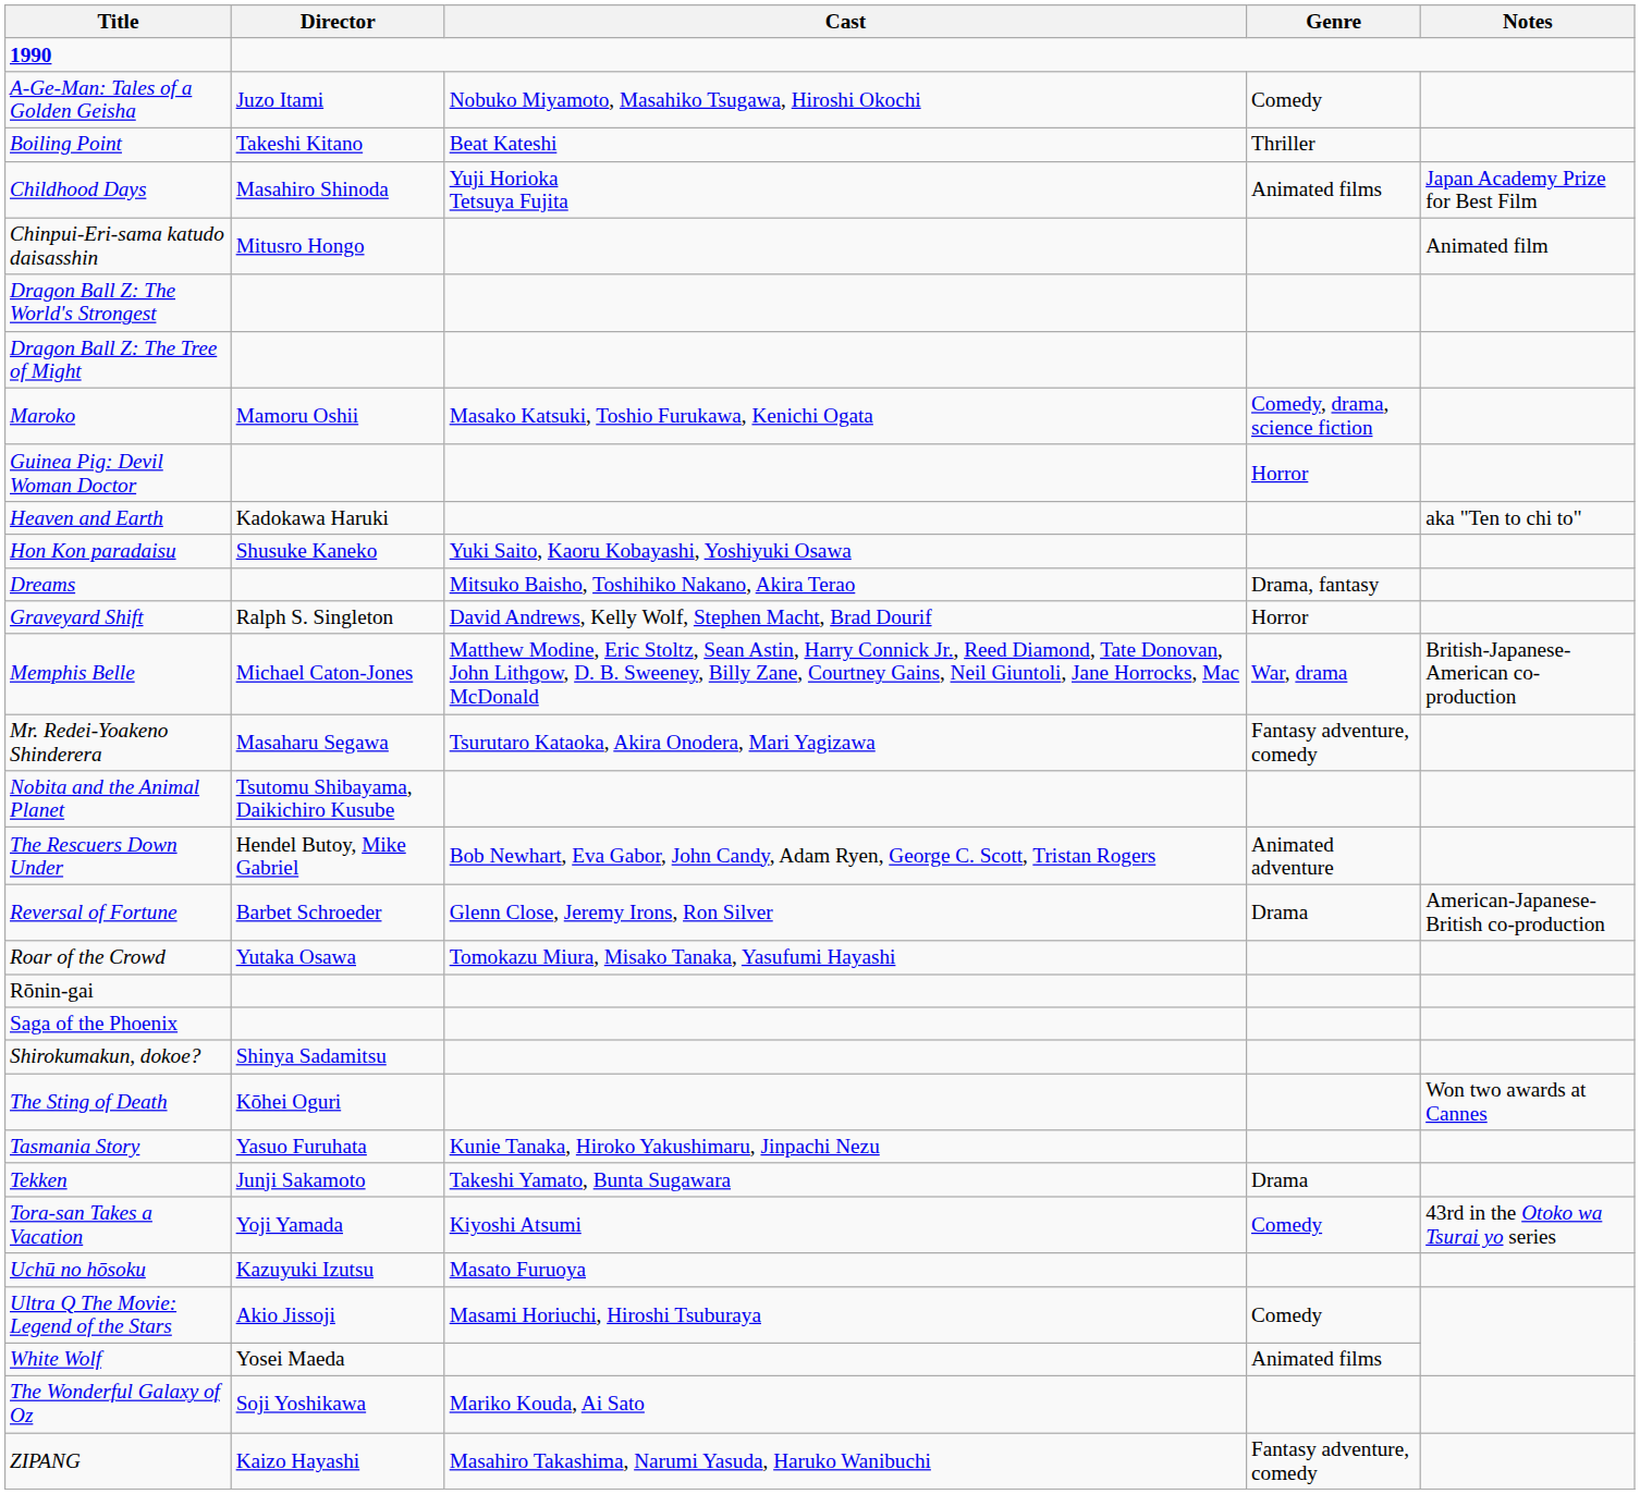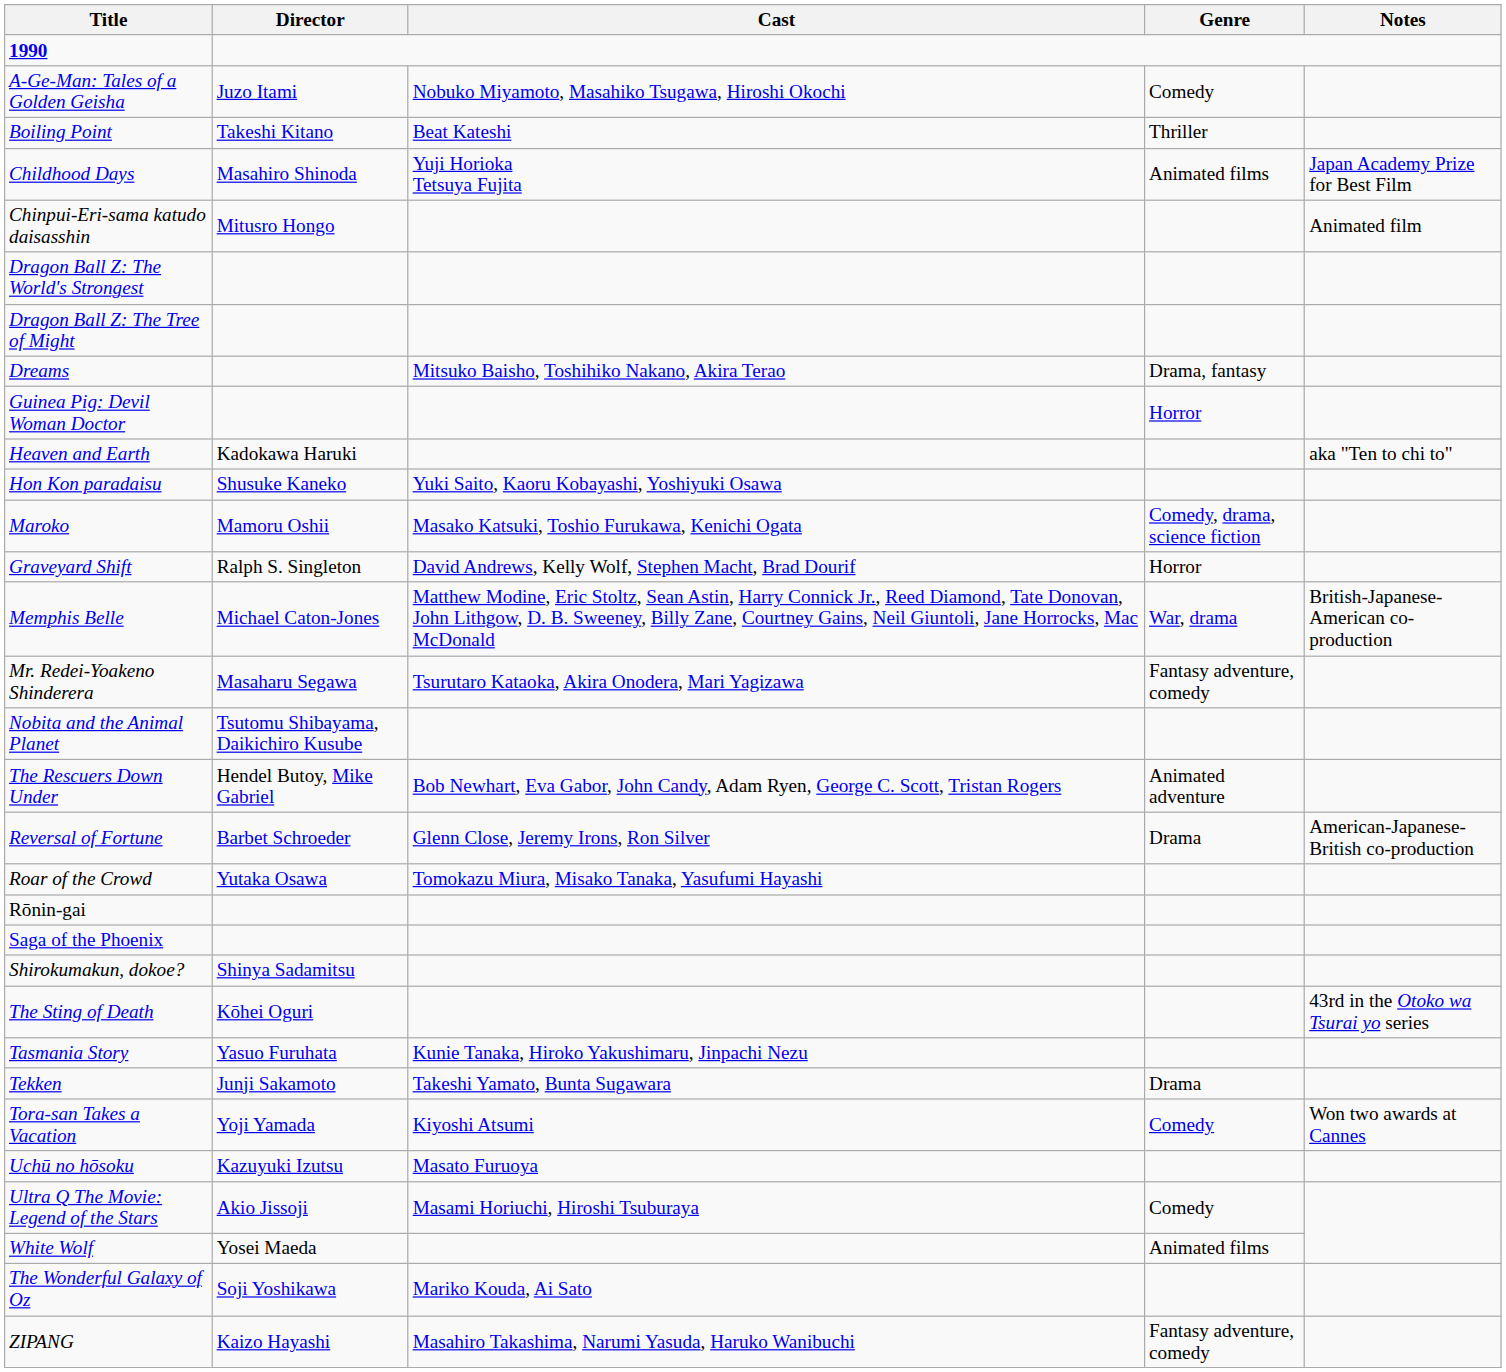rows swapped: Dreams <-> Maroko
The Sting of Death | Notes: Won two awards at Cannes -> 43rd in the Otoko wa Tsurai yo series
Tora-san Takes a Vacation | Notes: 43rd in the Otoko wa Tsurai yo series -> Won two awards at Cannes
